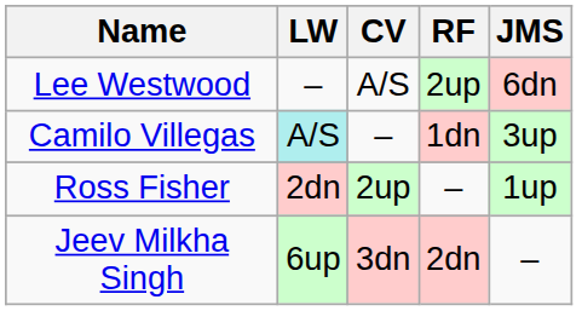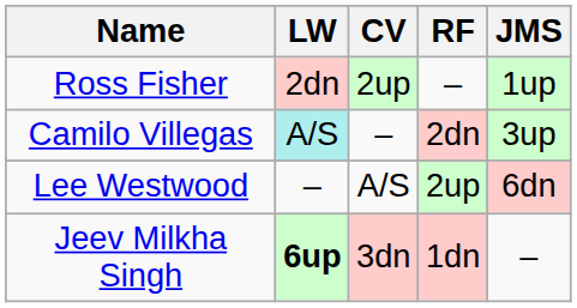rows swapped: Lee Westwood <-> Ross Fisher
Camilo Villegas | RF: 1dn -> 2dn
Jeev Milkha Singh | LW: normal -> bold
Jeev Milkha Singh | RF: 2dn -> 1dn
